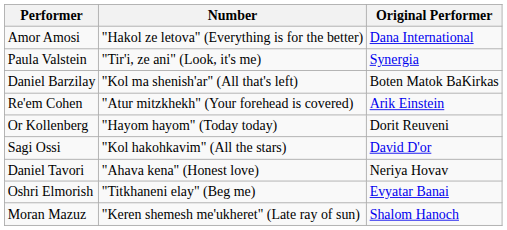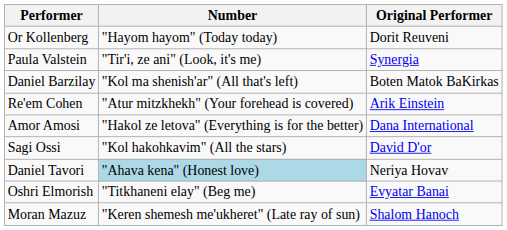rows swapped: Or Kollenberg <-> Amor Amosi
Daniel Tavori | Number: no background -> lightblue background
